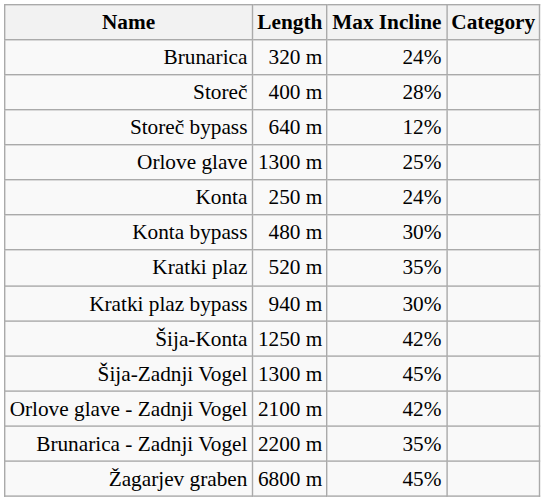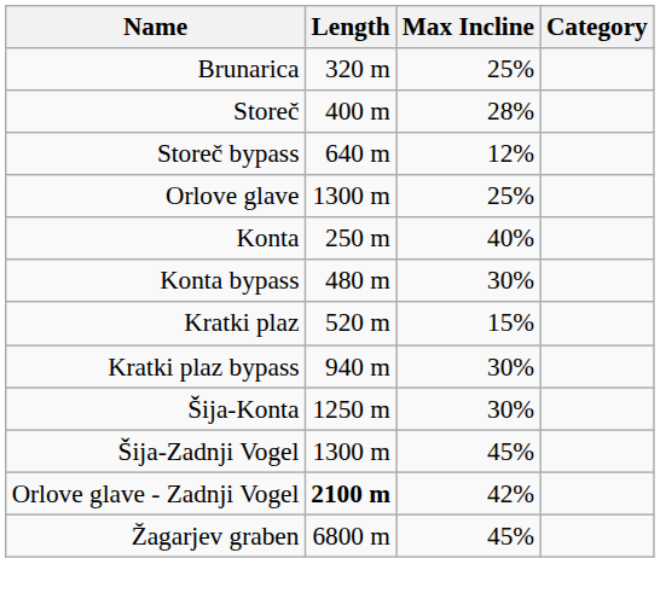Brunarica | Max Incline: 24% -> 25%
Konta | Max Incline: 24% -> 40%
Kratki plaz | Max Incline: 35% -> 15%
Šija-Konta | Max Incline: 42% -> 30%
Orlove glave - Zadnji Vogel | Length: normal -> bold
- row: Brunarica - Zadnji Vogel | 2200 m | 35%
